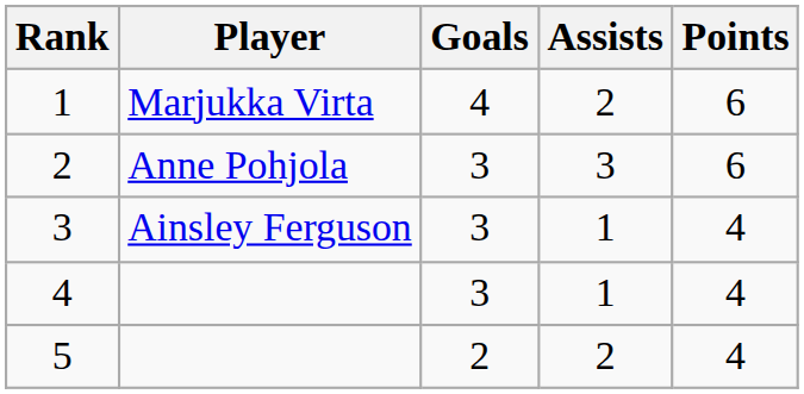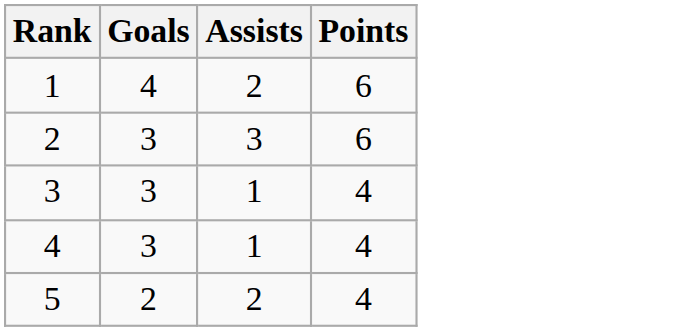- column: Player | Marjukka Virta | Anne Pohjola | Ainsley Ferguson
